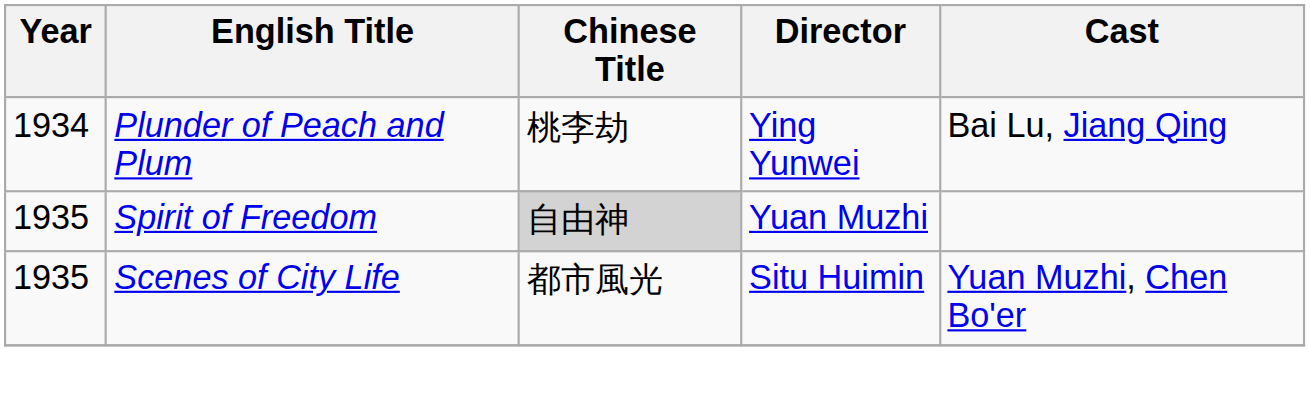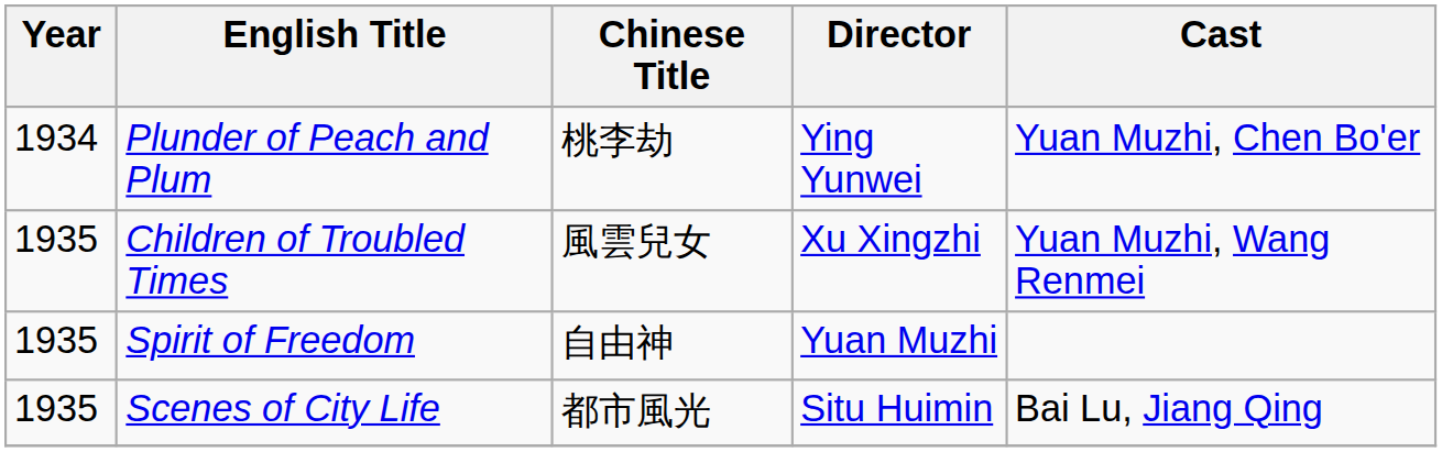Plunder of Peach and Plum | Cast: Bai Lu, Jiang Qing -> Yuan Muzhi, Chen Bo'er
+ row: 1935 | Children of Troubled Times | 風雲兒女 | Xu Xingzhi | Yuan Muzhi, Wang Renmei
Spirit of Freedom | Chinese Title: lightgrey background -> no background
Scenes of City Life | Cast: Yuan Muzhi, Chen Bo'er -> Bai Lu, Jiang Qing
